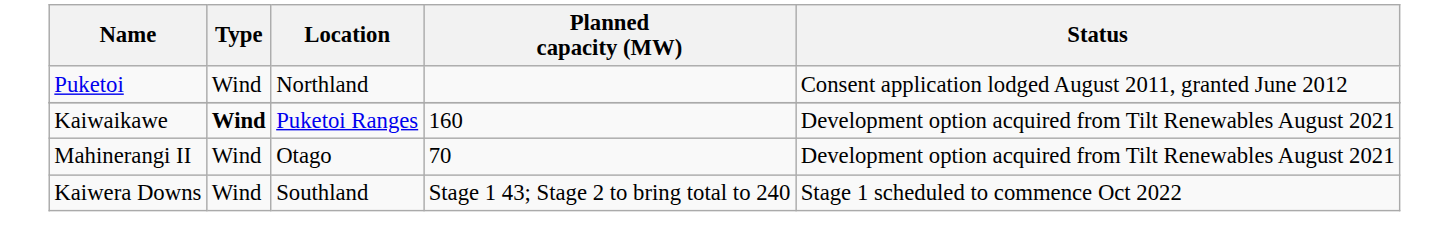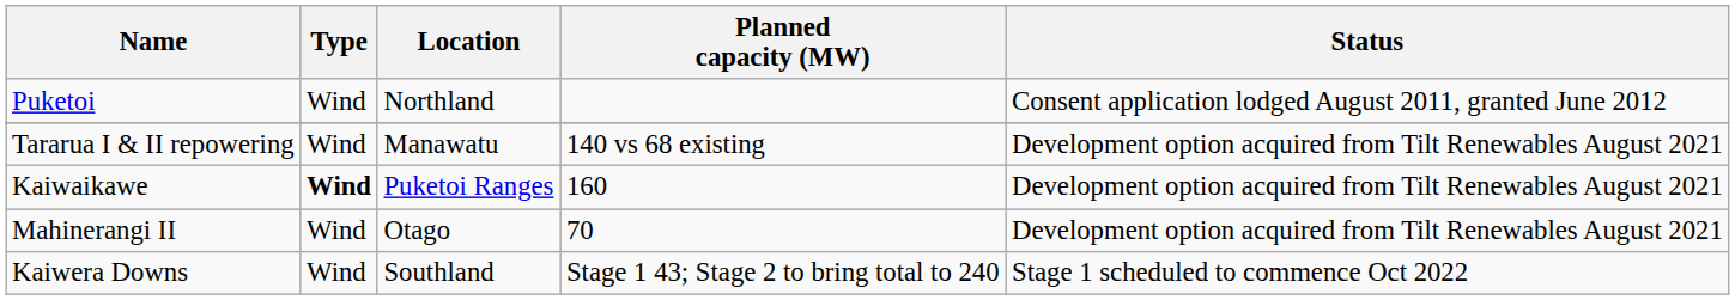+ row: Tararua I & II repowering | Wind | Manawatu | 140 vs 68 existing | Development option acquired from Tilt Renewables August 2021
